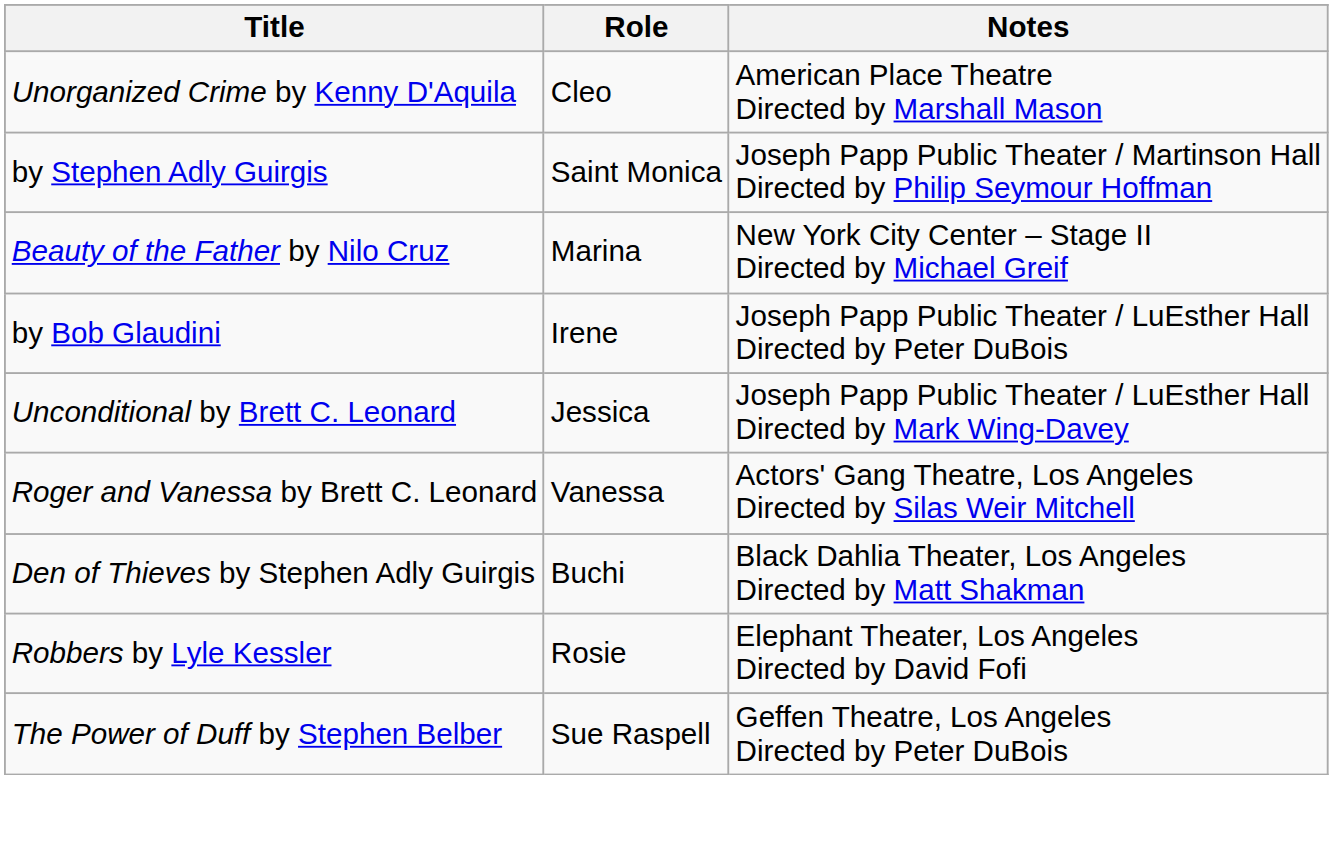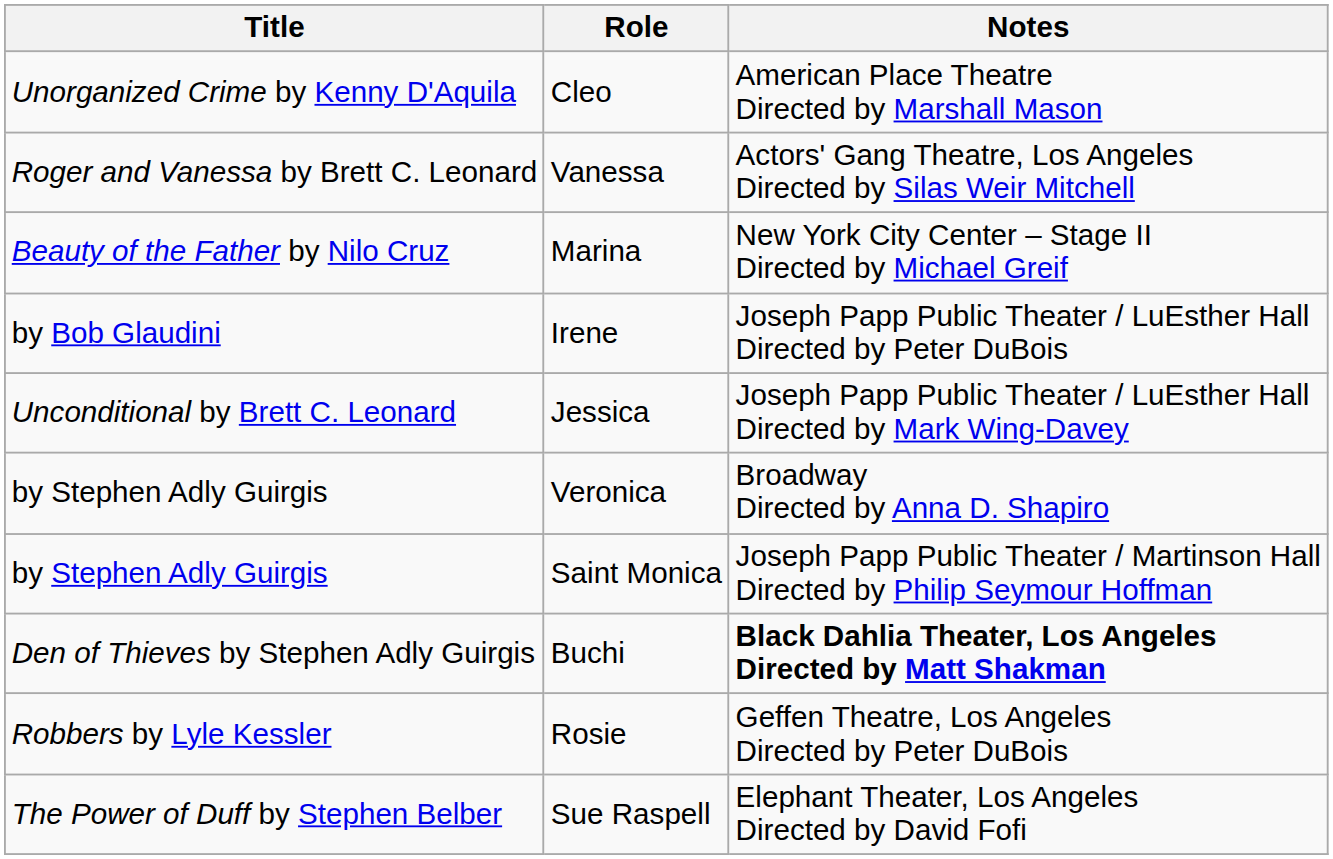rows swapped: Saint Monica <-> Vanessa
+ row: by Stephen Adly Guirgis | Veronica | Broadway Directed by Anna D. Shapiro
Buchi | Notes: normal -> bold
Rosie | Notes: Elephant Theater, Los Angeles Directed by David Fofi -> Geffen Theatre, Los Angeles Directed by Peter DuBois
Sue Raspell | Notes: Geffen Theatre, Los Angeles Directed by Peter DuBois -> Elephant Theater, Los Angeles Directed by David Fofi
